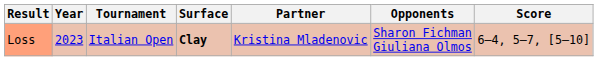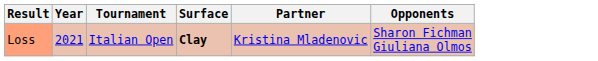- column: Score | 6–4, 5–7, [5–10]
Loss | Year: 2023 -> 2021
